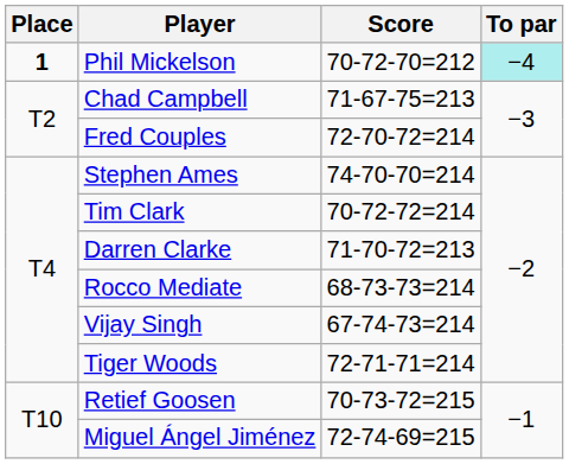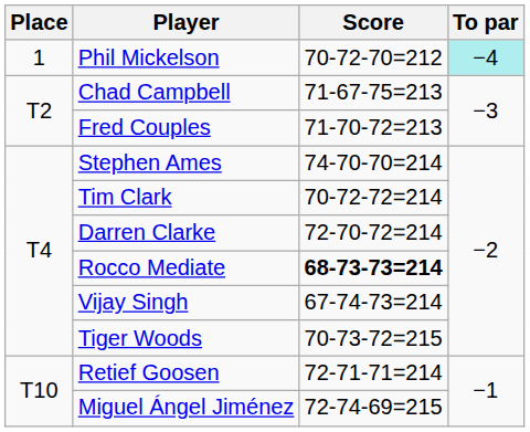Phil Mickelson | Place: bold -> normal
Fred Couples | Score: 72-70-72=214 -> 71-70-72=213
Darren Clarke | Score: 71-70-72=213 -> 72-70-72=214
Rocco Mediate | Score: normal -> bold
Tiger Woods | Score: 72-71-71=214 -> 70-73-72=215
Retief Goosen | Score: 70-73-72=215 -> 72-71-71=214
